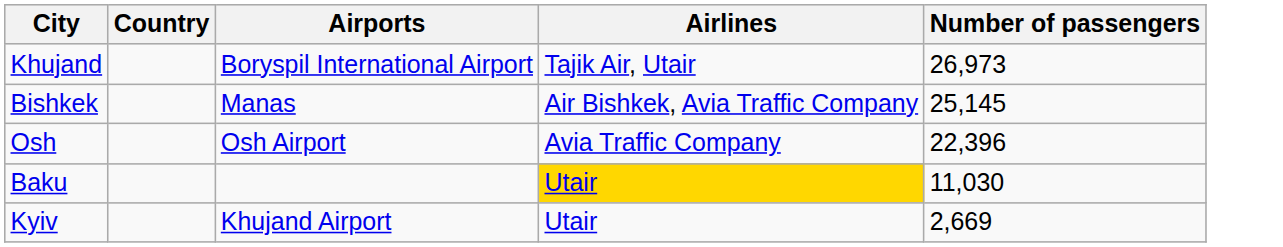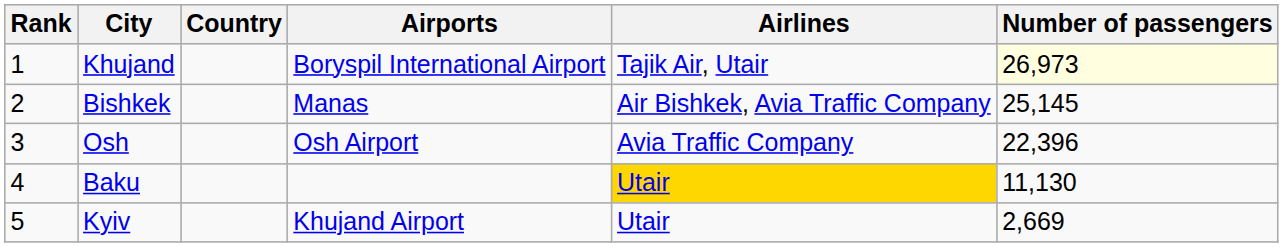+ column: Rank | 1 | 2 | 3 | 4 | 5
Khujand | Number of passengers: no background -> lightyellow background
Baku | Number of passengers: 11,030 -> 11,130
